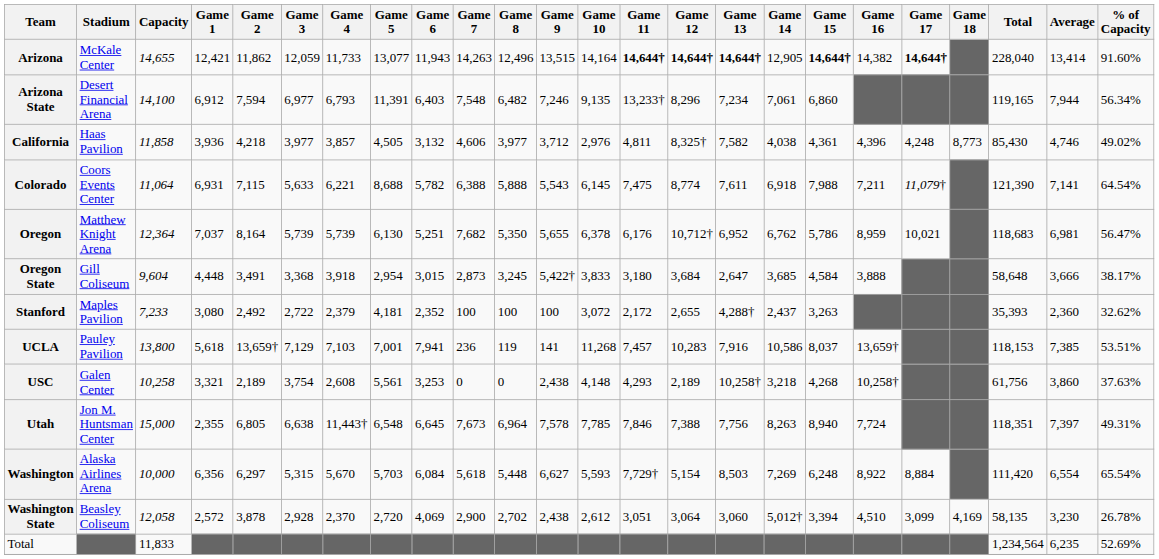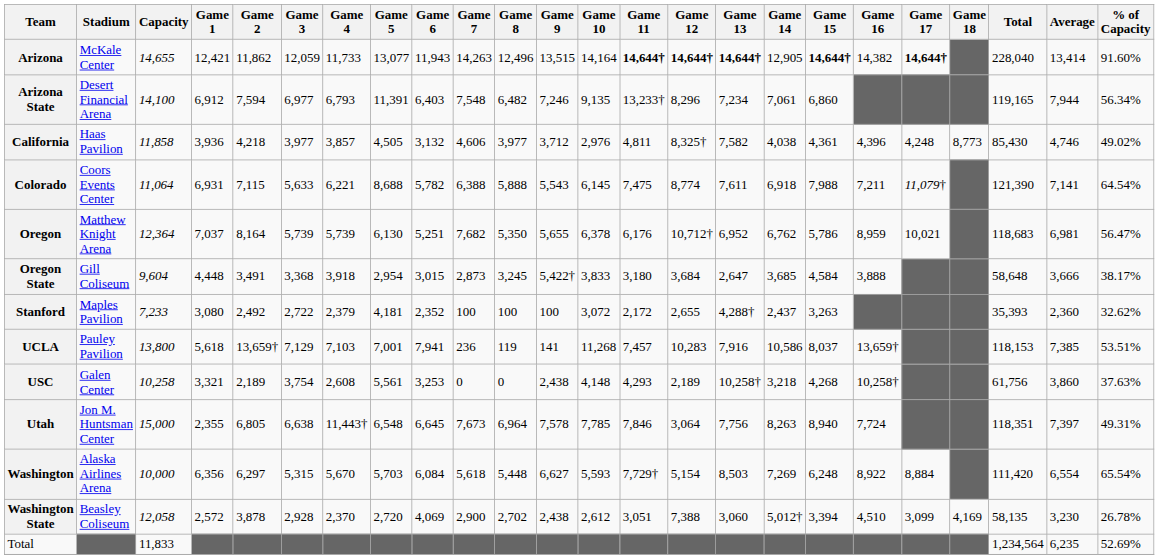Utah | Game 12: 7,388 -> 3,064
Washington State | Game 12: 3,064 -> 7,388
